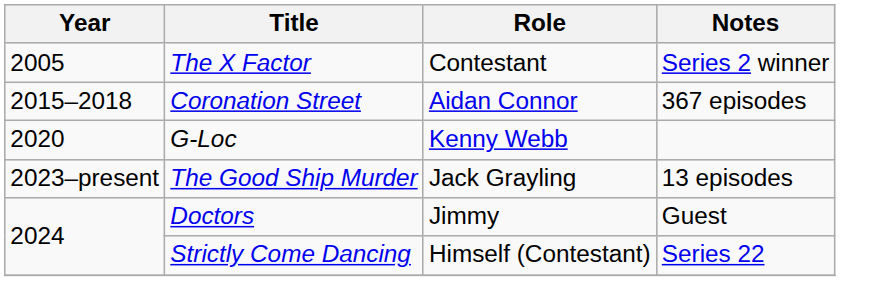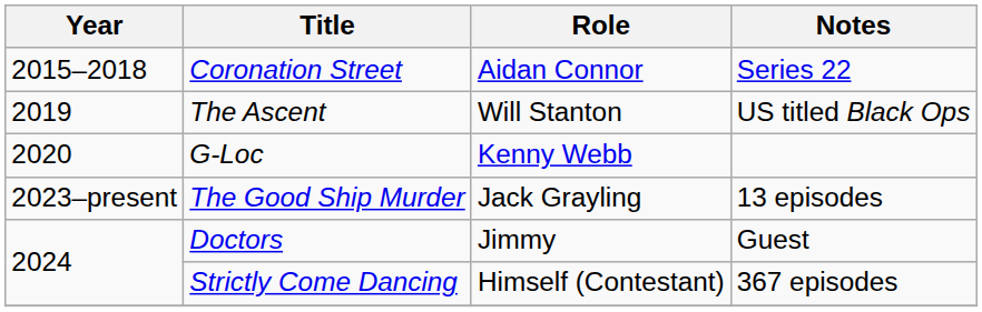- row: 2005 | The X Factor | Contestant | Series 2 winner
Coronation Street | Notes: 367 episodes -> Series 22
+ row: 2019 | The Ascent | Will Stanton | US titled Black Ops
Strictly Come Dancing | Notes: Series 22 -> 367 episodes
